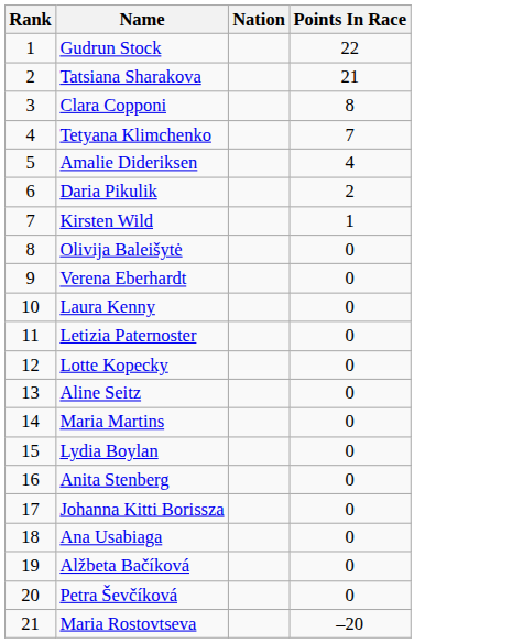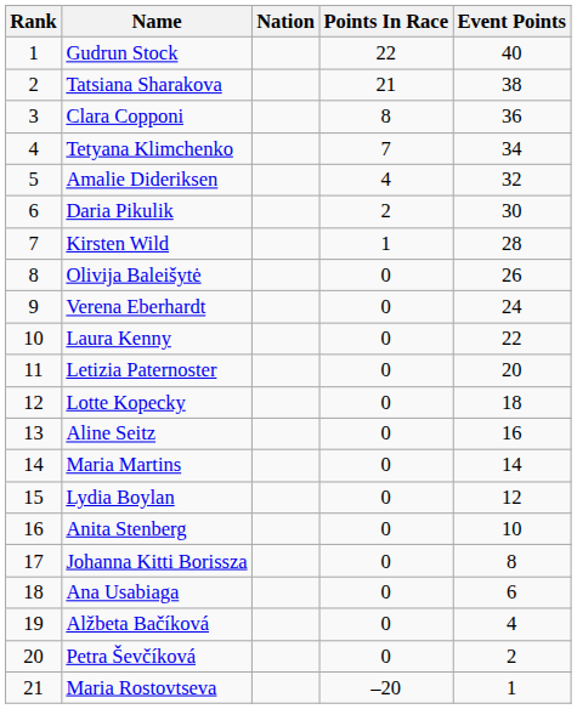+ column: Event Points | 40 | 38 | 36 | 34 | 32 | 30 | 28 | 26 | 24 | 22 | 20 | 18 | 16 | 14 | 12 | 10 | 8 | 6 | 4 | 2 | 1
